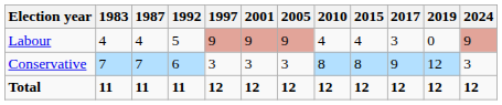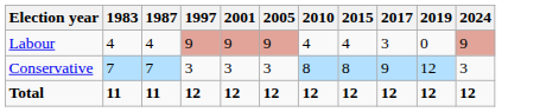- column: 1992 | 5 | 6 | 11
